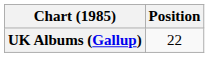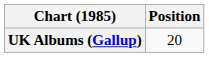UK Albums (Gallup) | Position: 22 -> 20
